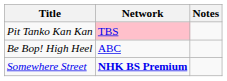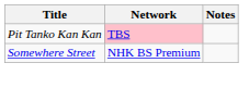- row: Be Bop! High Heel | ABC
Somewhere Street | Network: bold -> normal
